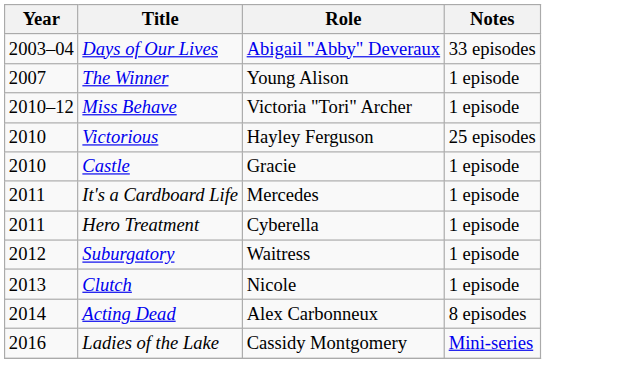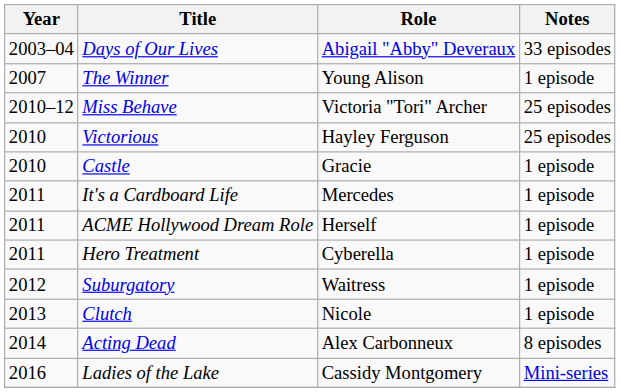Miss Behave | Notes: 1 episode -> 25 episodes
+ row: 2011 | ACME Hollywood Dream Role | Herself | 1 episode
